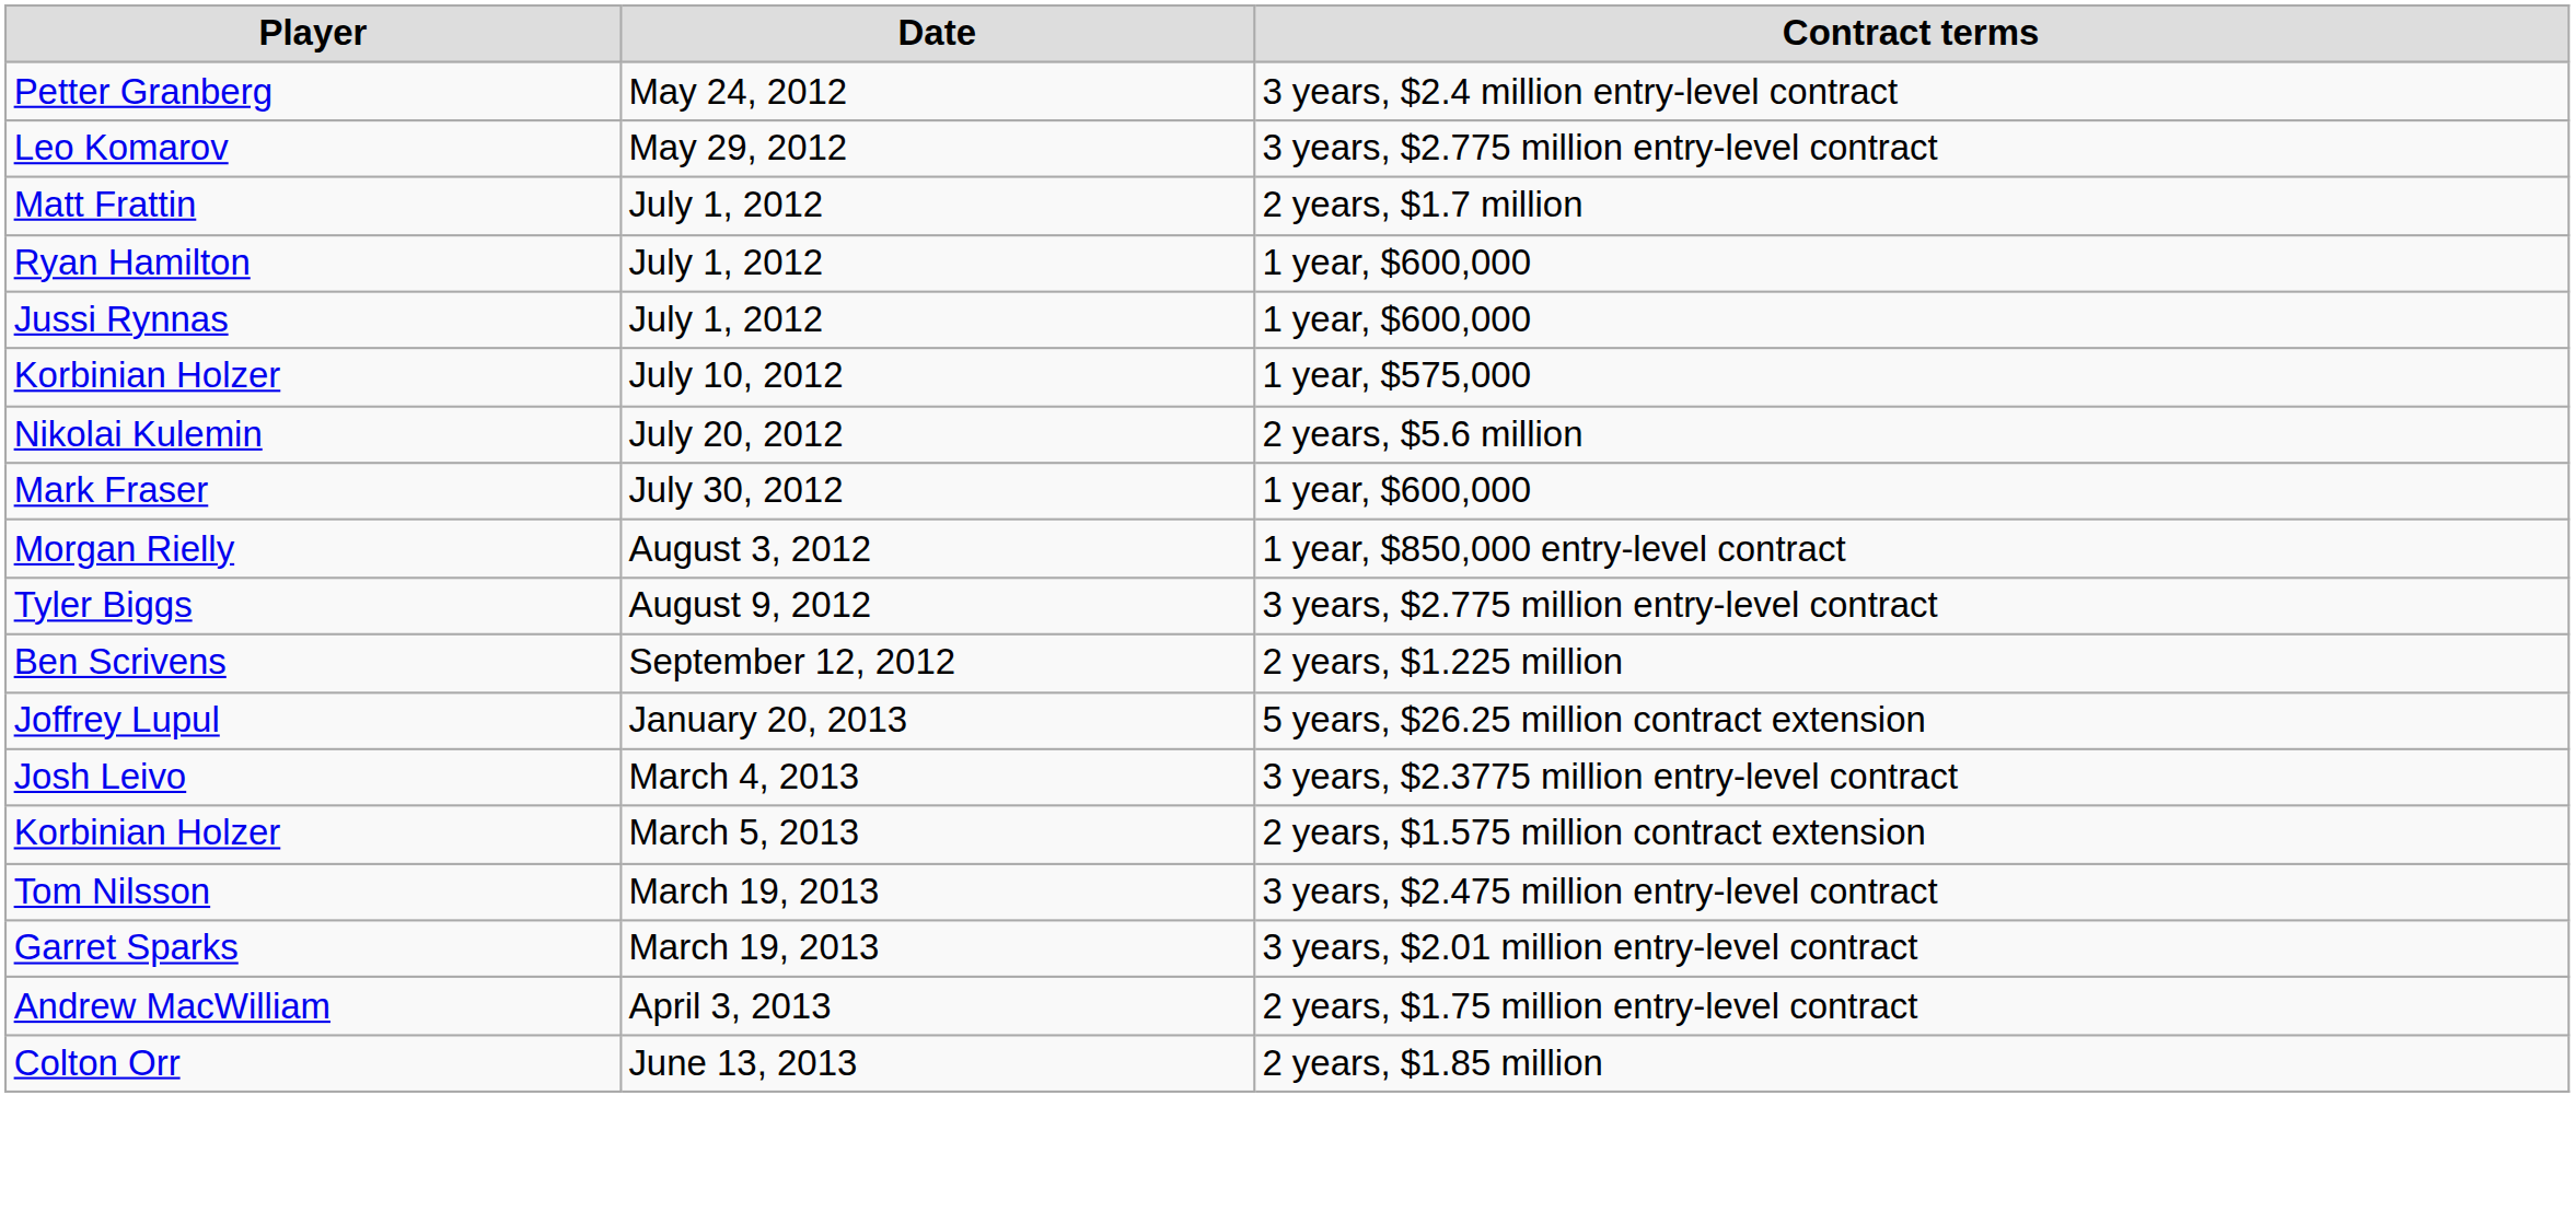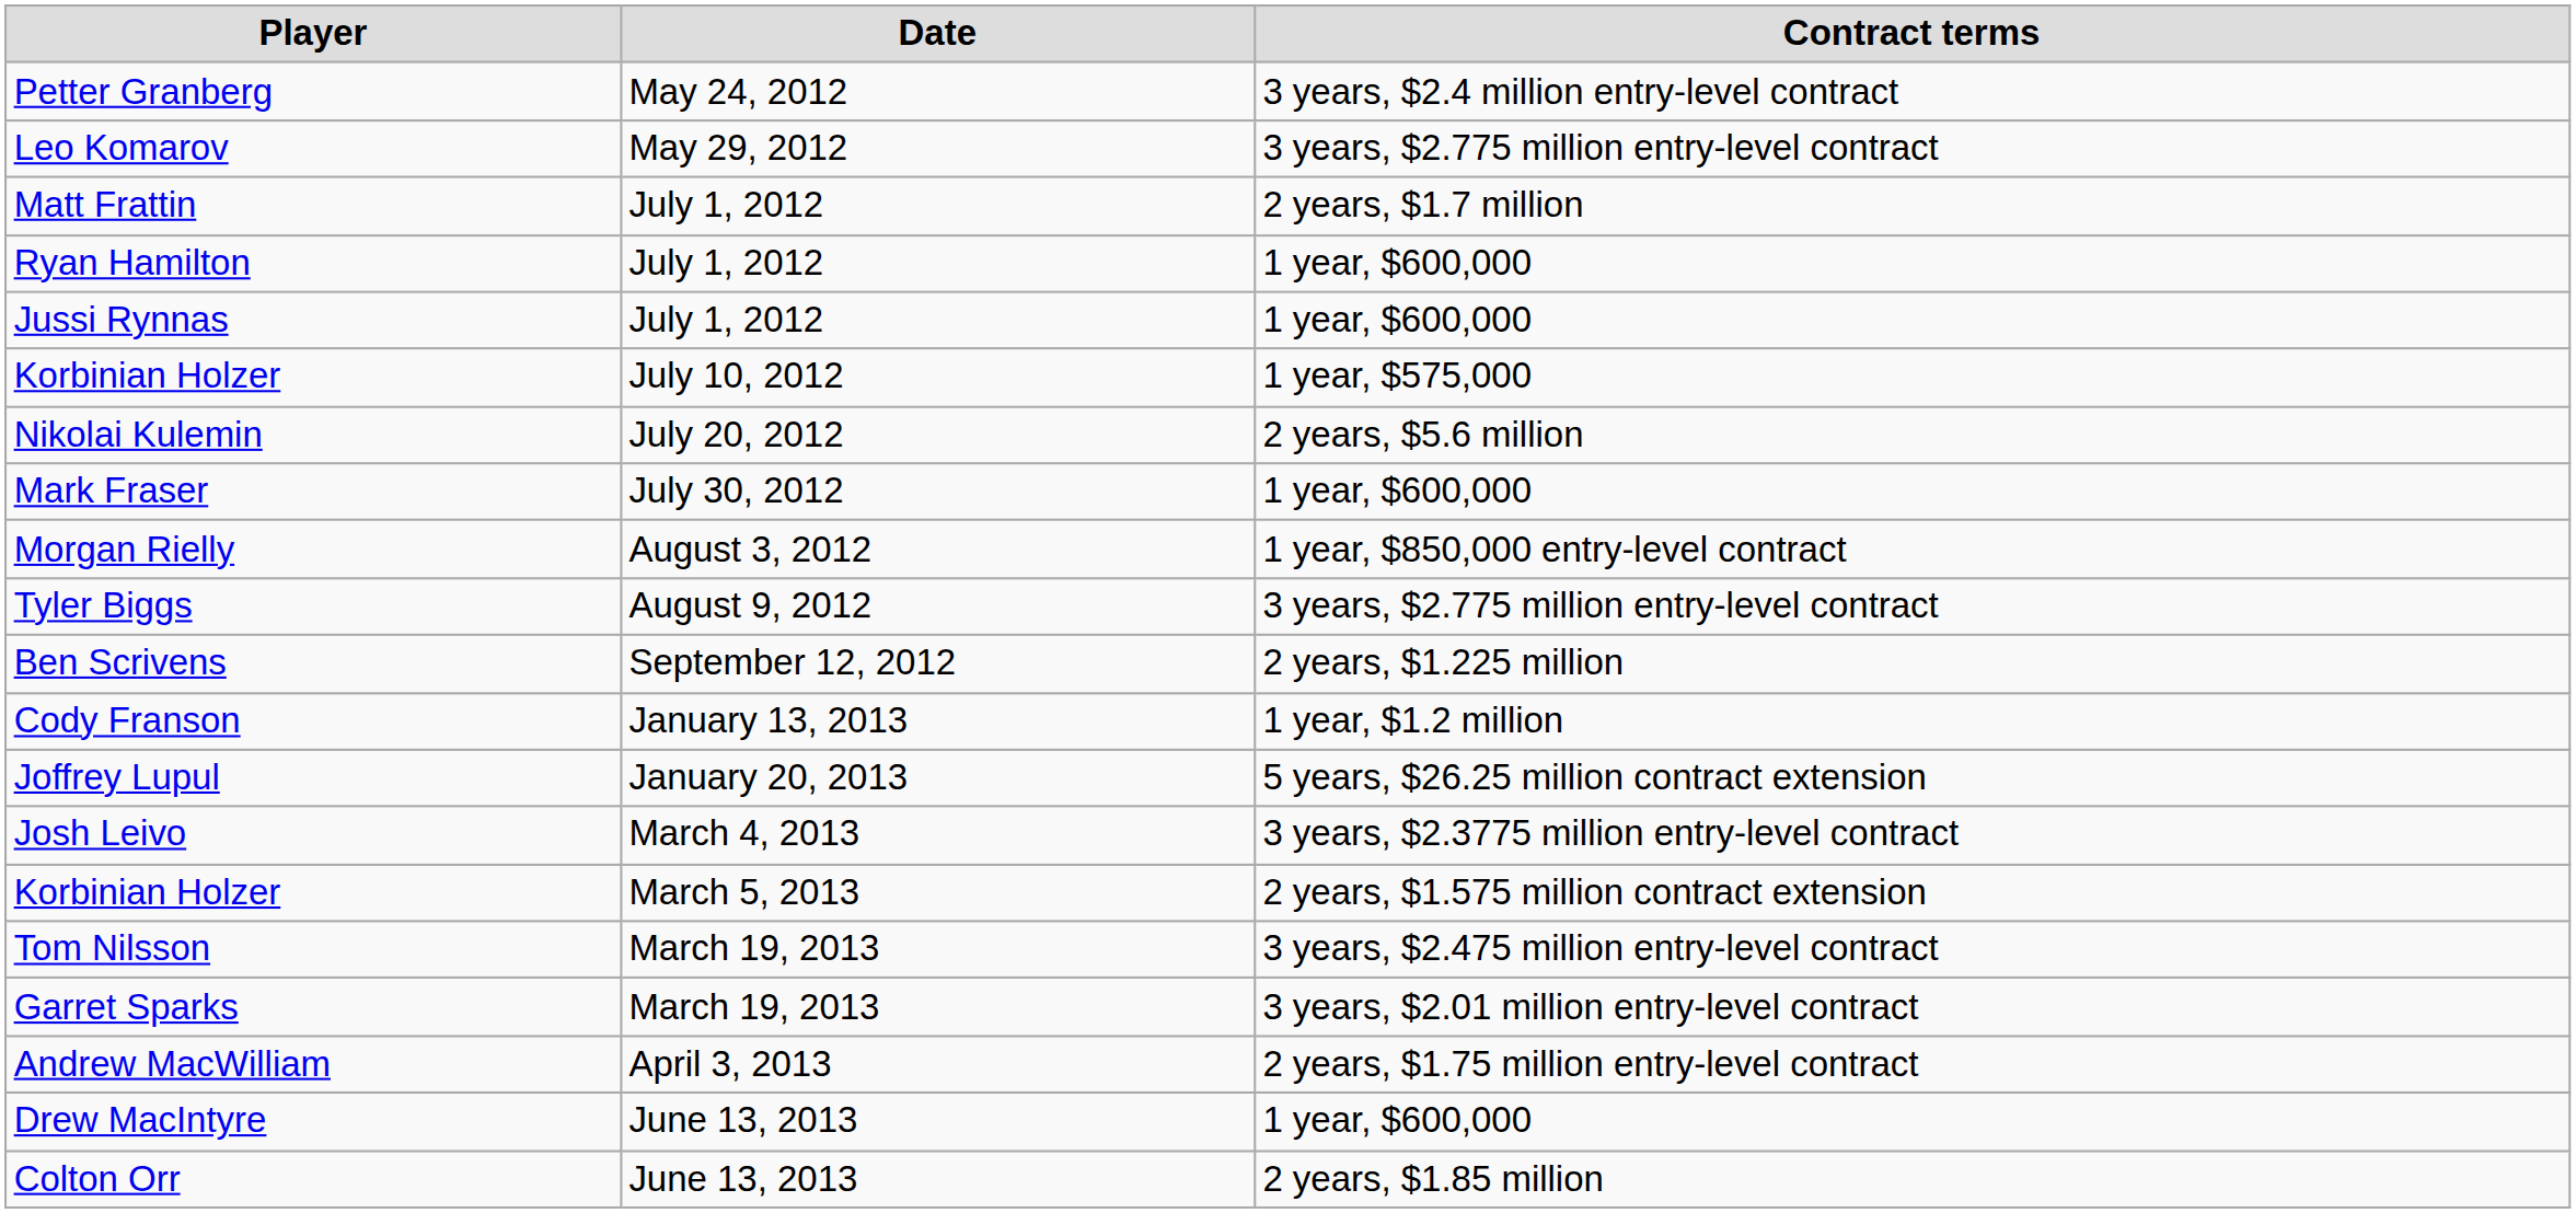+ row: Cody Franson | January 13, 2013 | 1 year, $1.2 million
+ row: Drew MacIntyre | June 13, 2013 | 1 year, $600,000
